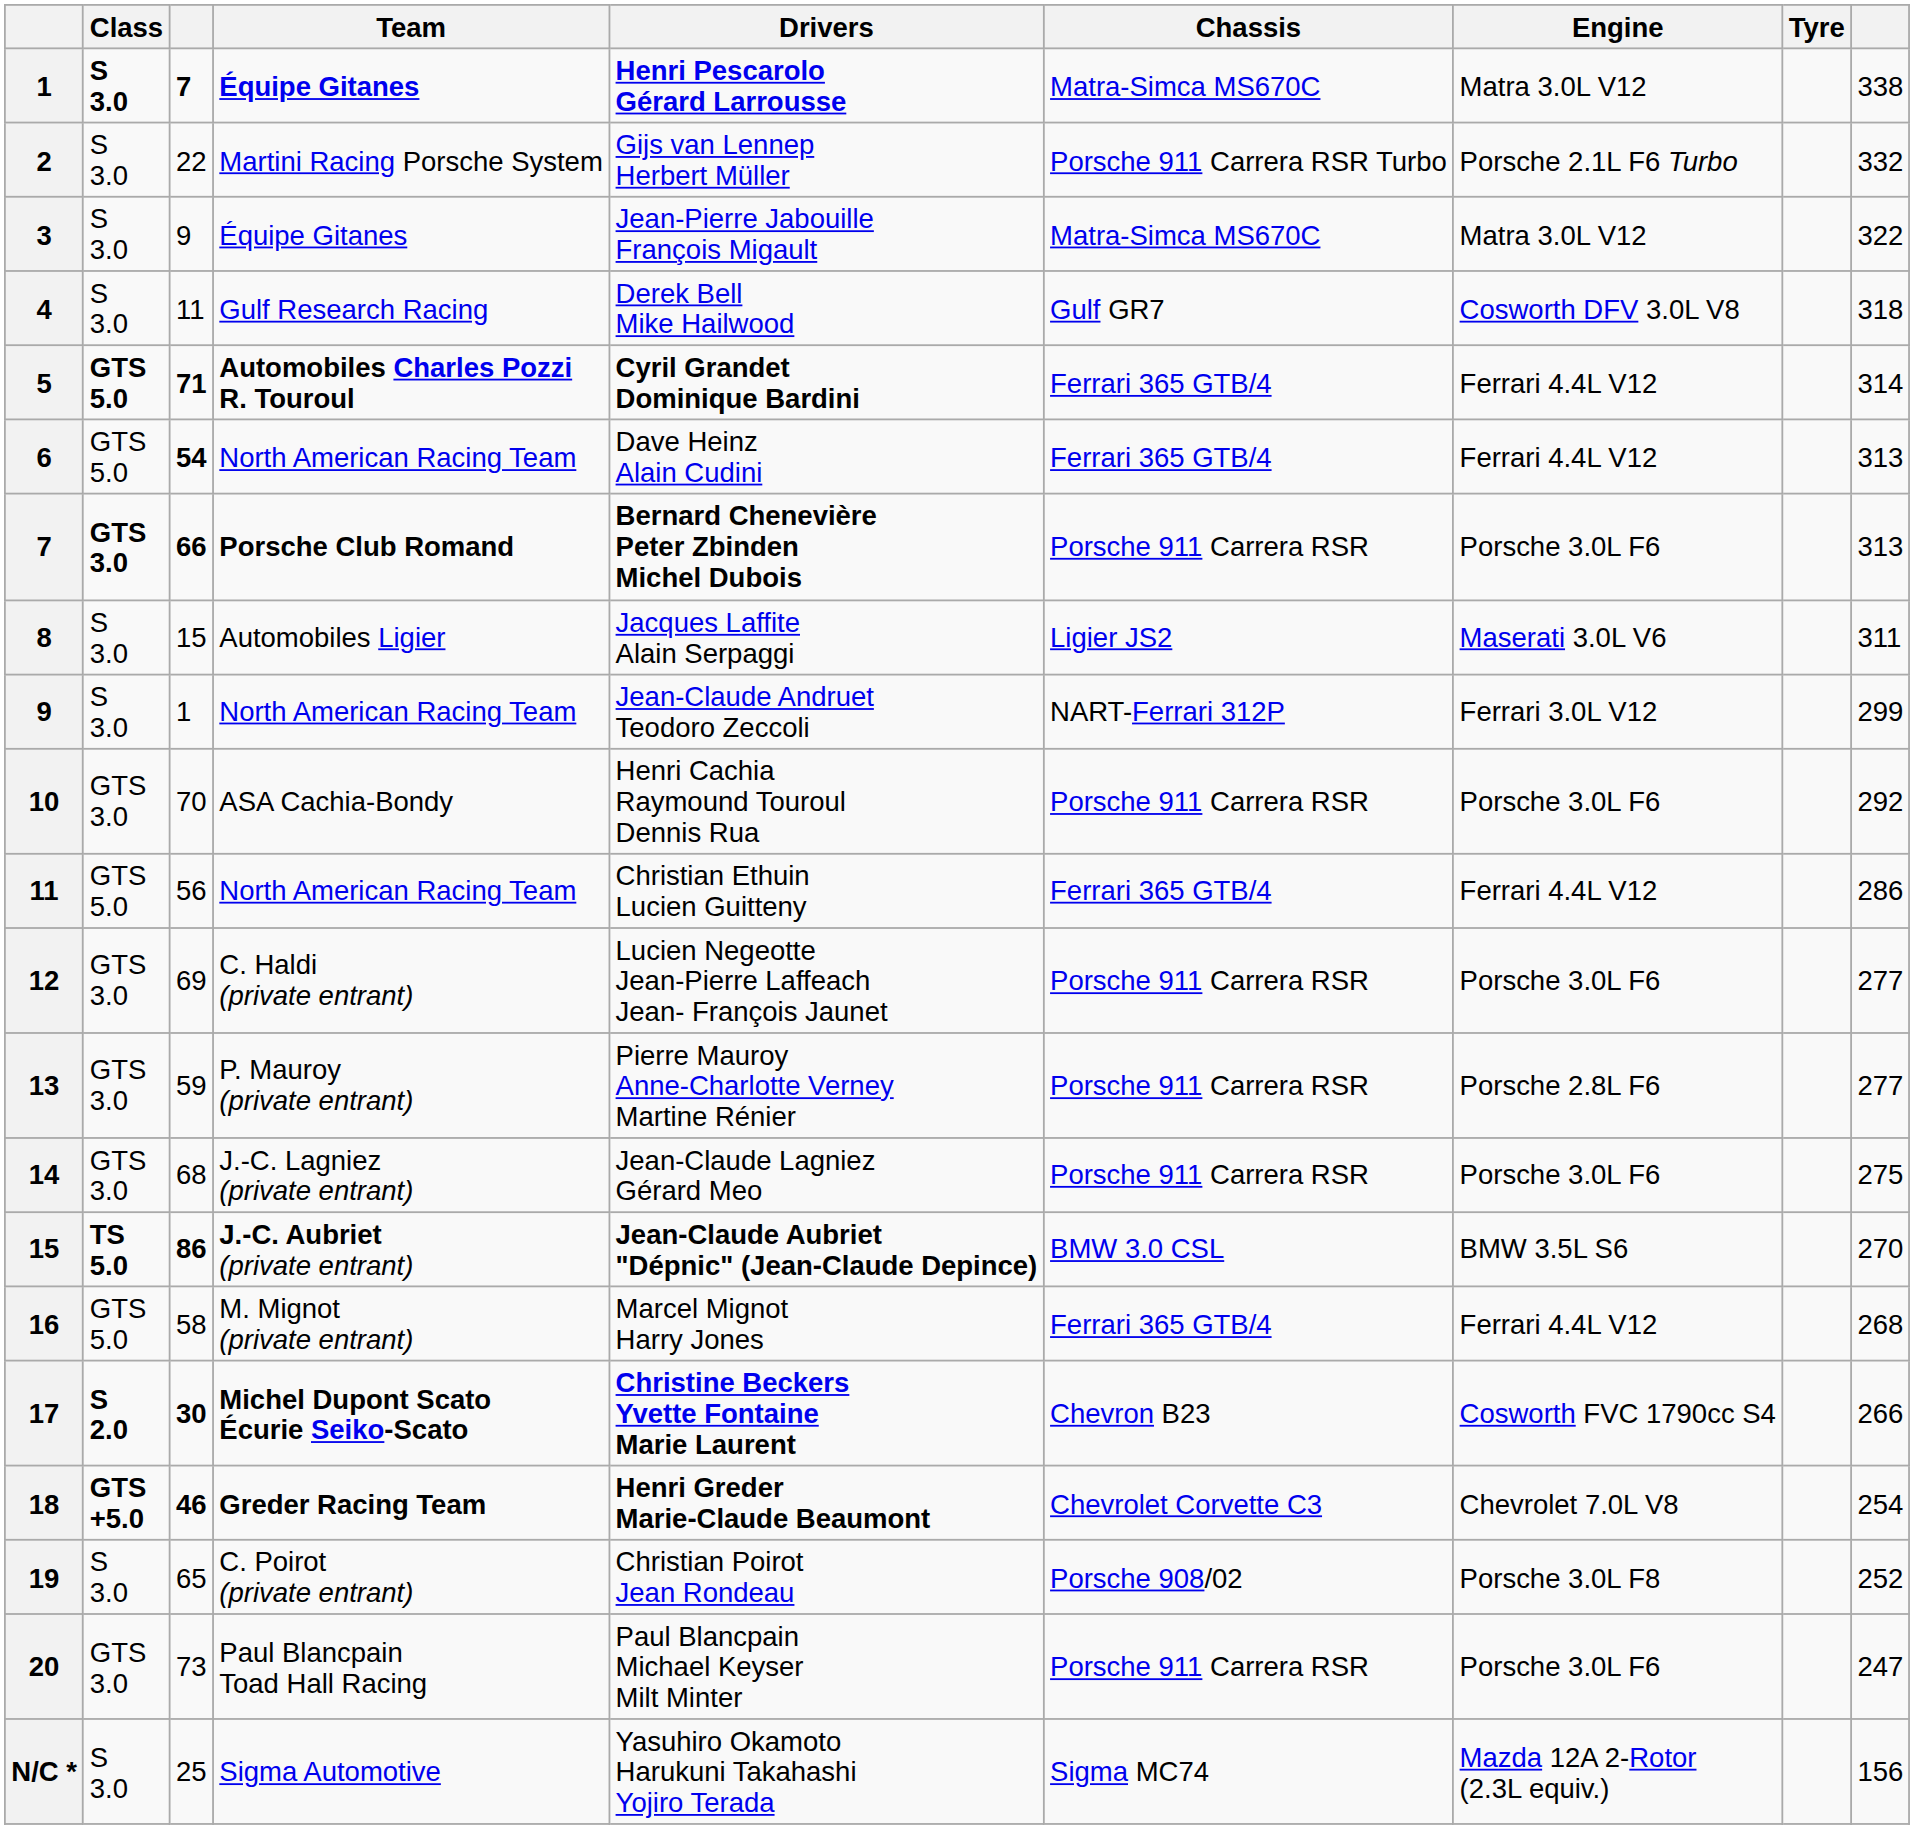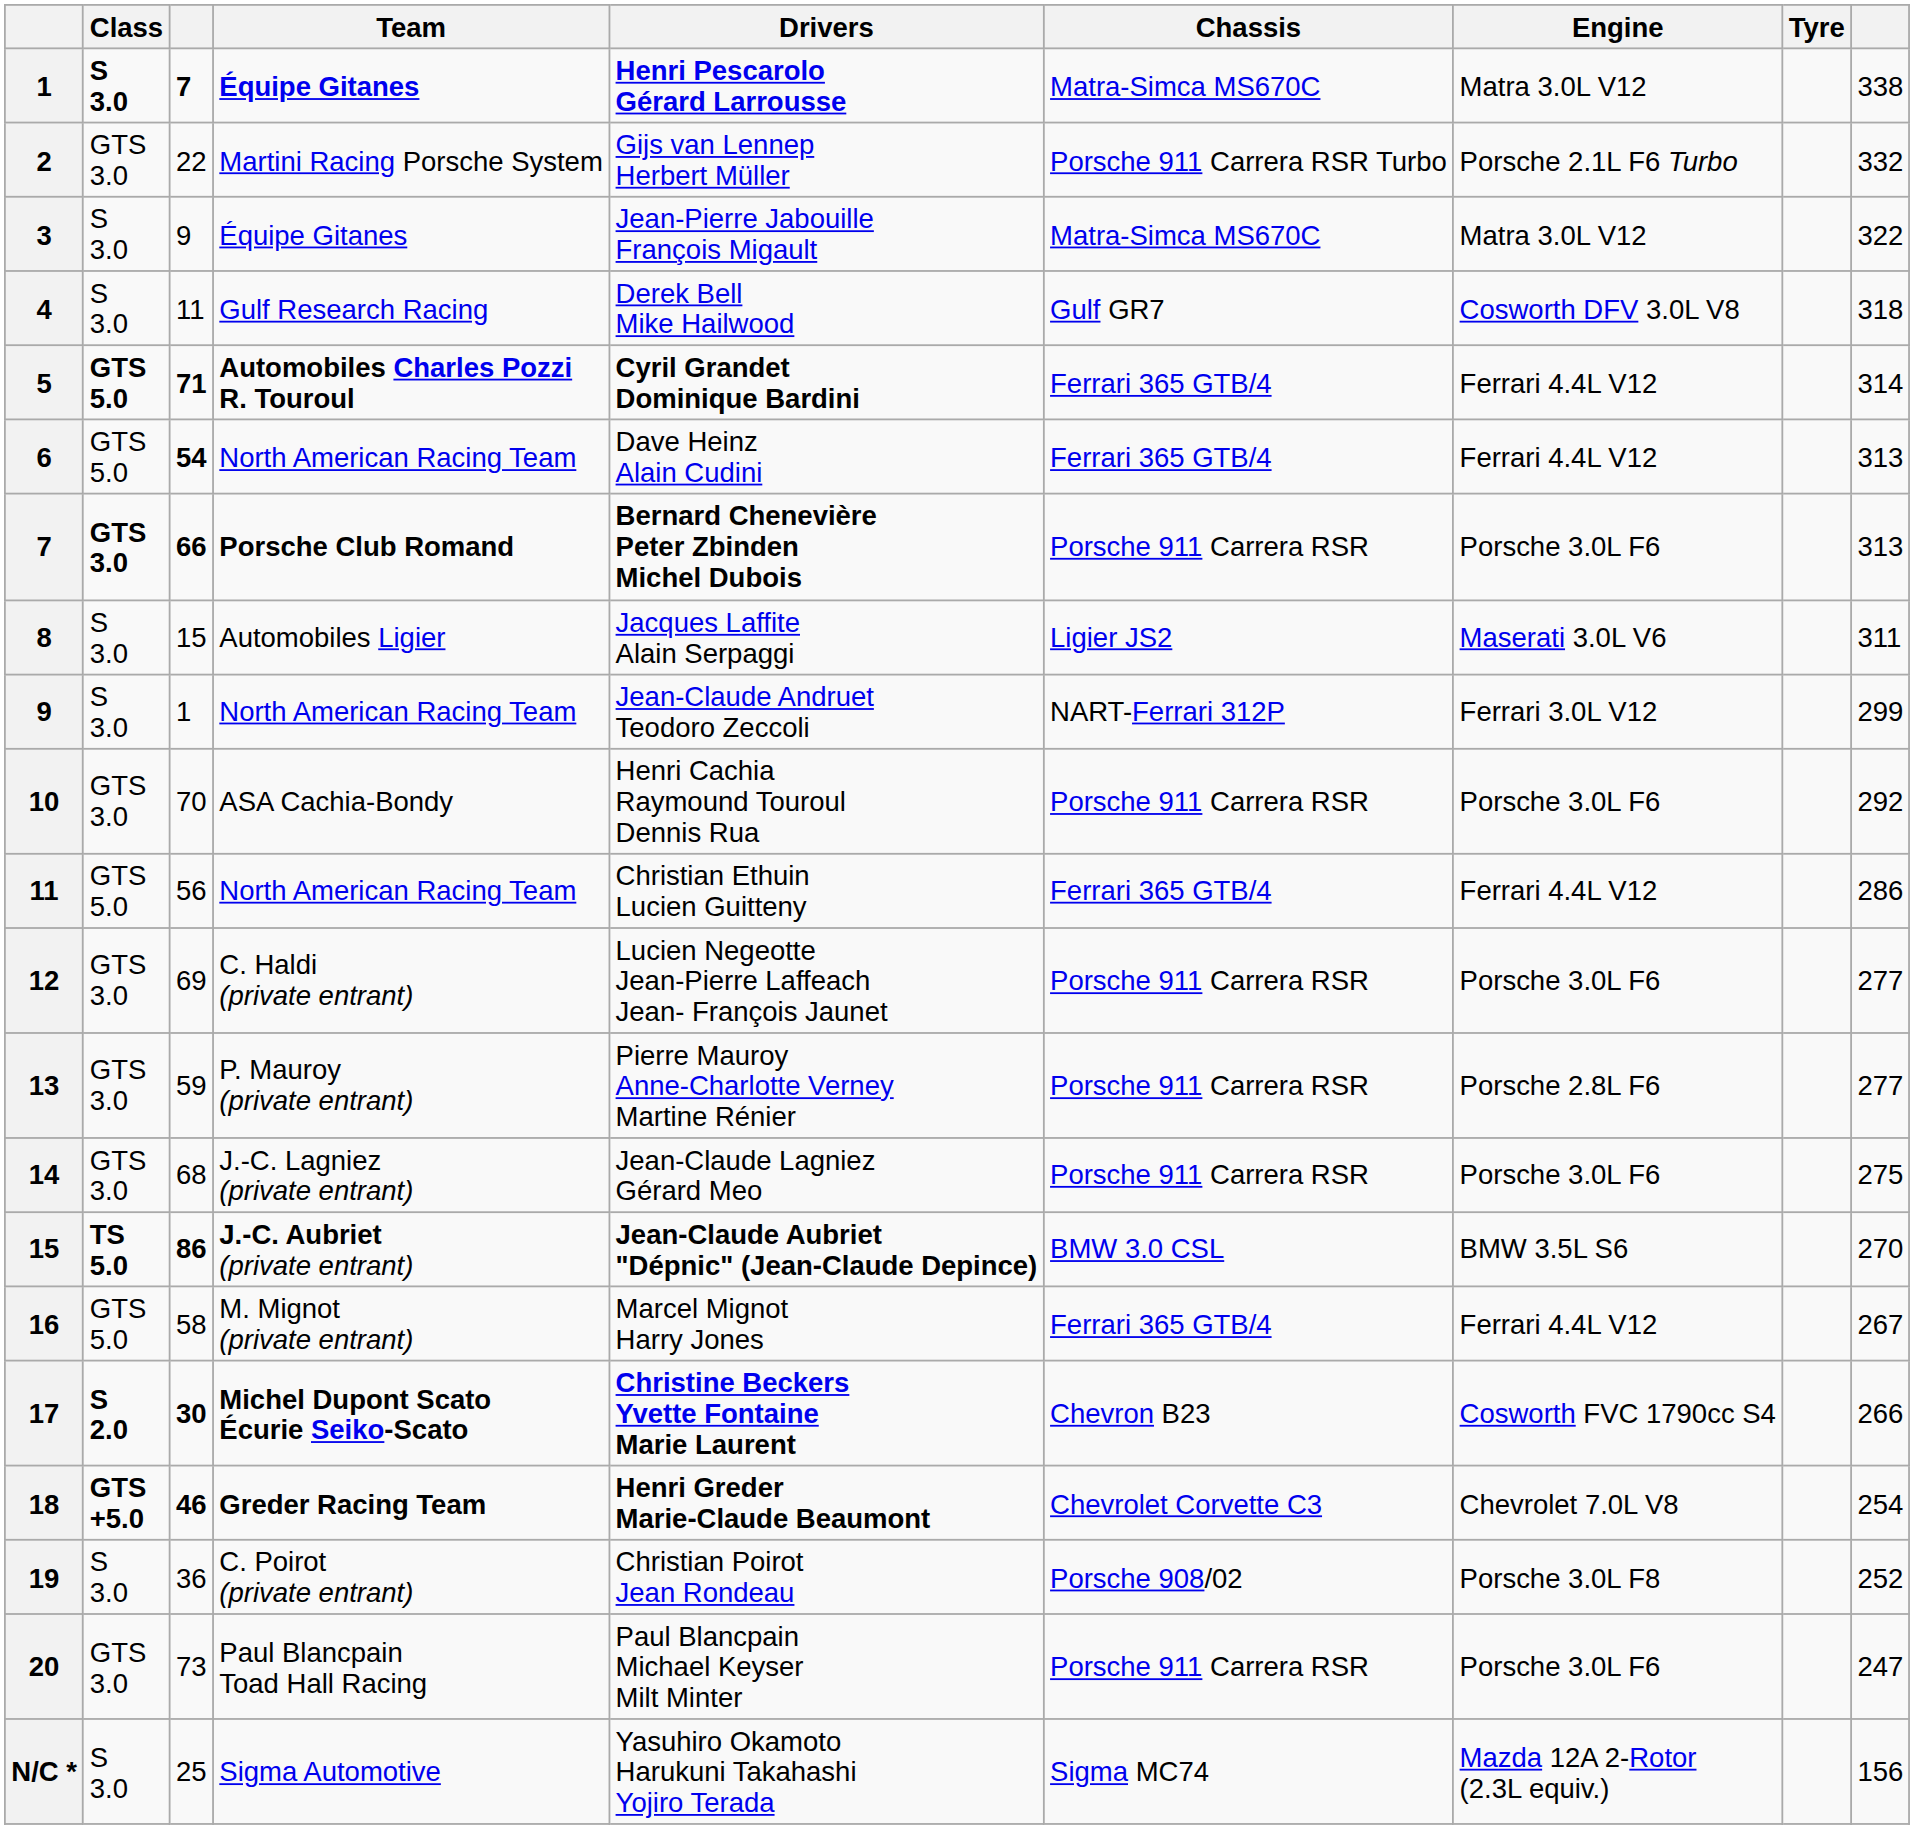2 | Class: S 3.0 -> GTS 3.0
16 | column 9: 268 -> 267
19 | column 3: 65 -> 36
